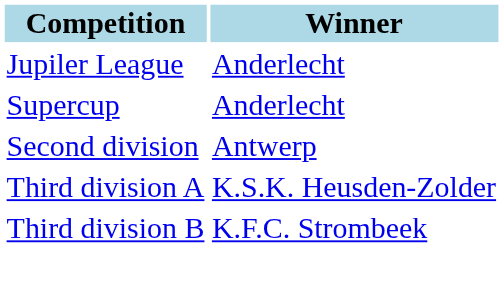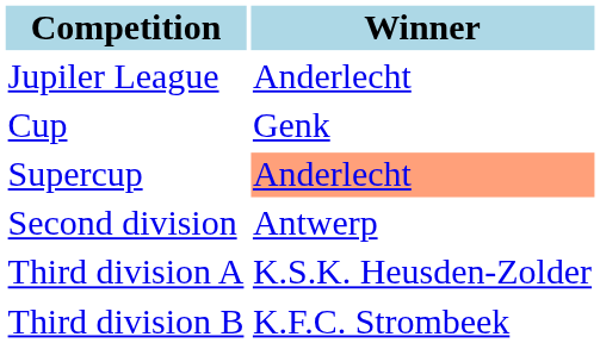+ row: Cup | Genk
Supercup | Winner: no background -> lightsalmon background
